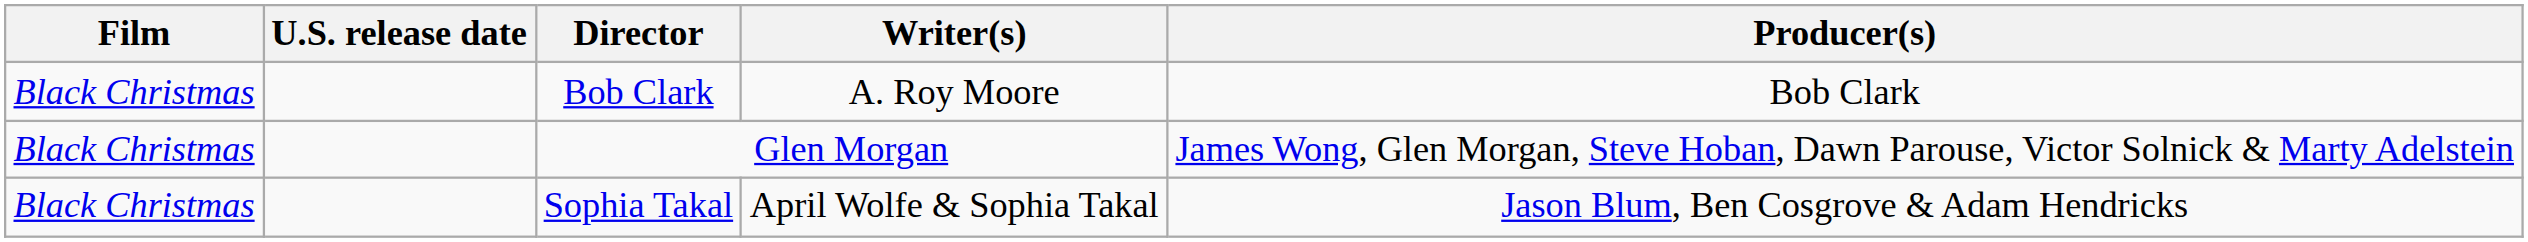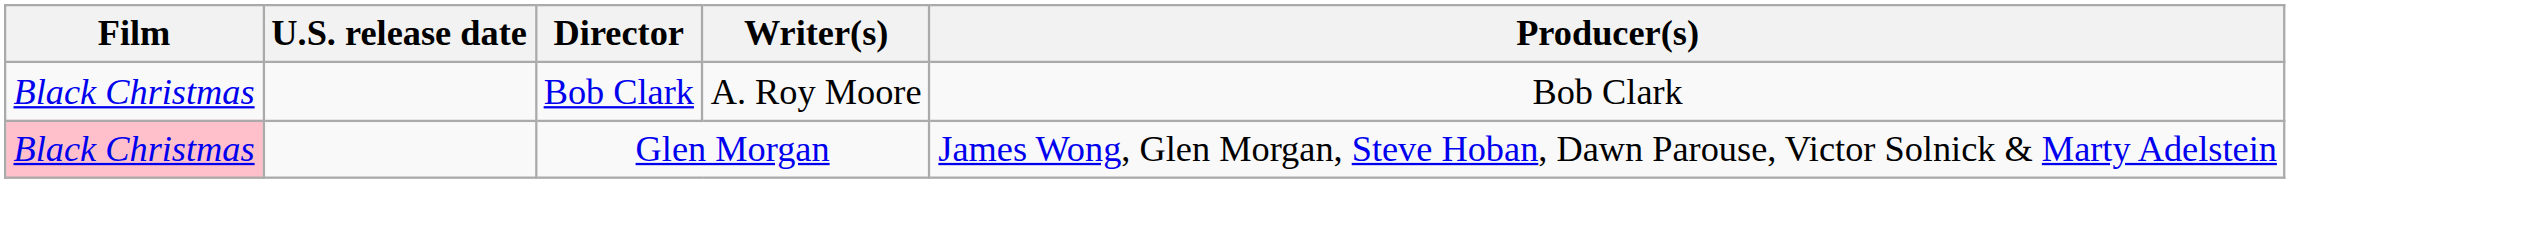Glen Morgan | Film: no background -> pink background
- row: Black Christmas | Sophia Takal | April Wolfe & Sophia Takal | Jason Blum, Ben Cosgrove & Adam Hendricks
